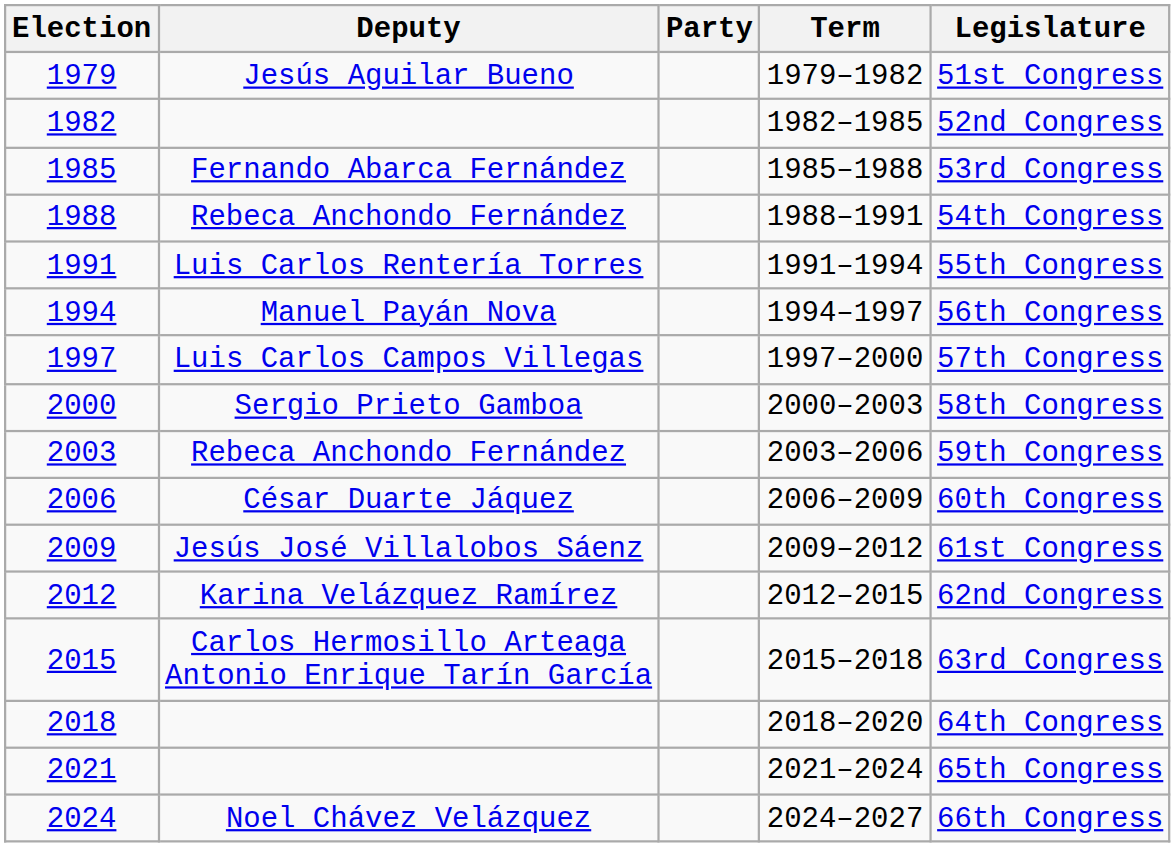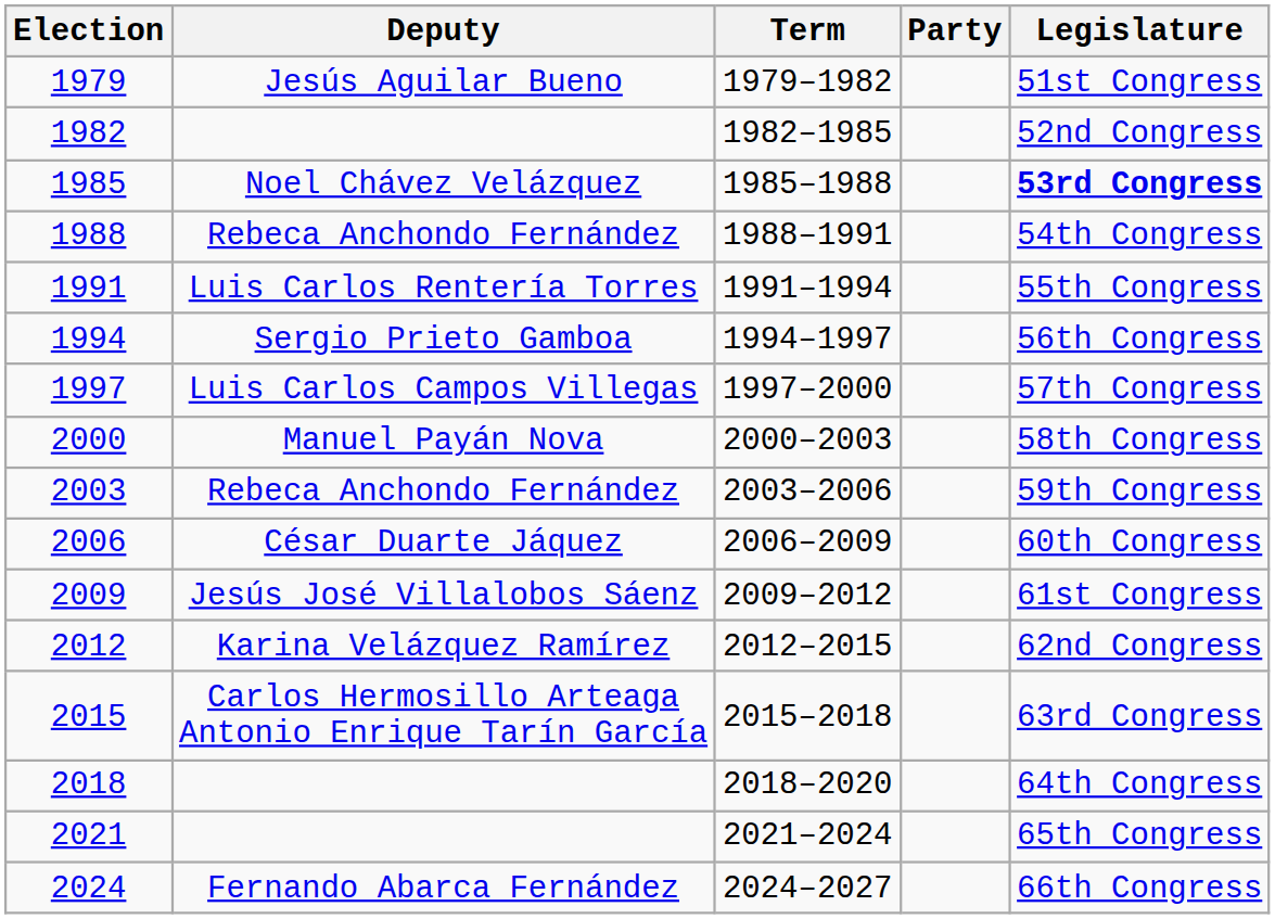columns swapped: Party <-> Term
1985 | Deputy: Fernando Abarca Fernández -> Noel Chávez Velázquez
1985 | Legislature: normal -> bold
1994 | Deputy: Manuel Payán Nova -> Sergio Prieto Gamboa
2000 | Deputy: Sergio Prieto Gamboa -> Manuel Payán Nova
2024 | Deputy: Noel Chávez Velázquez -> Fernando Abarca Fernández
